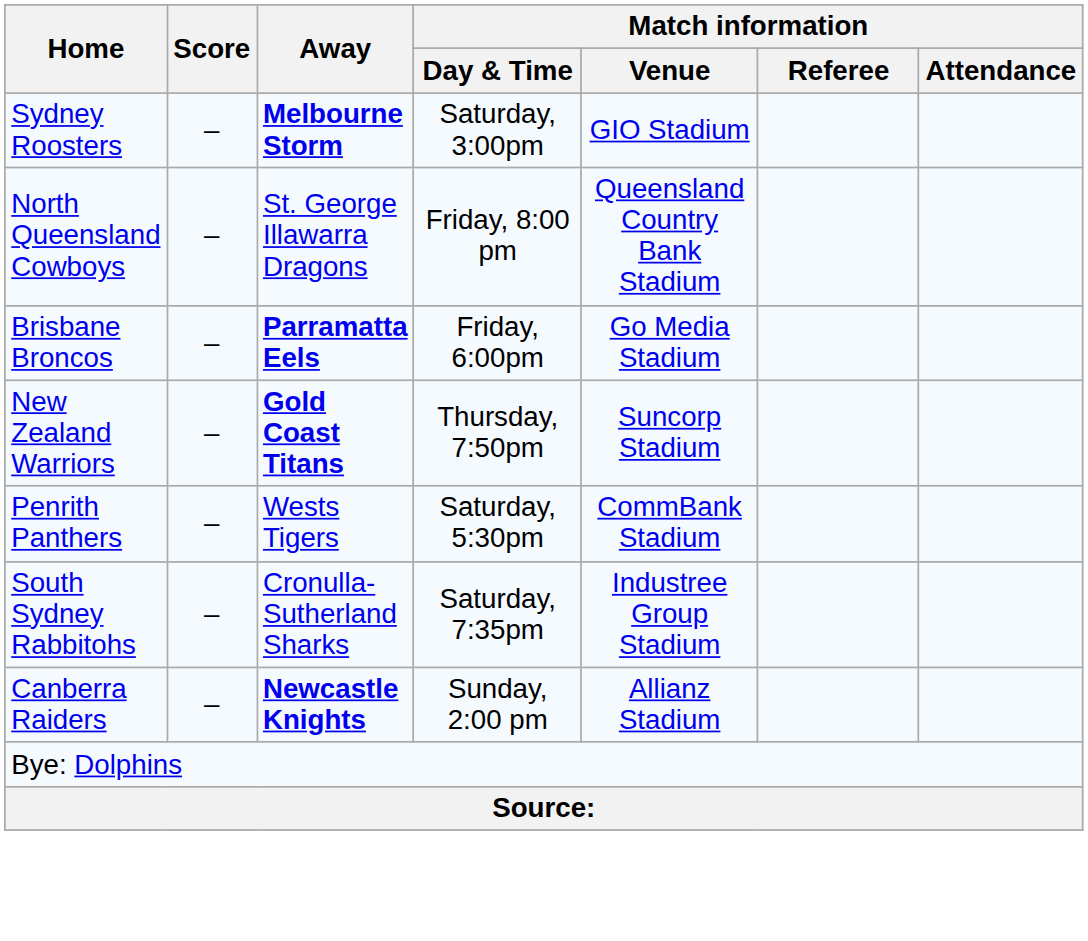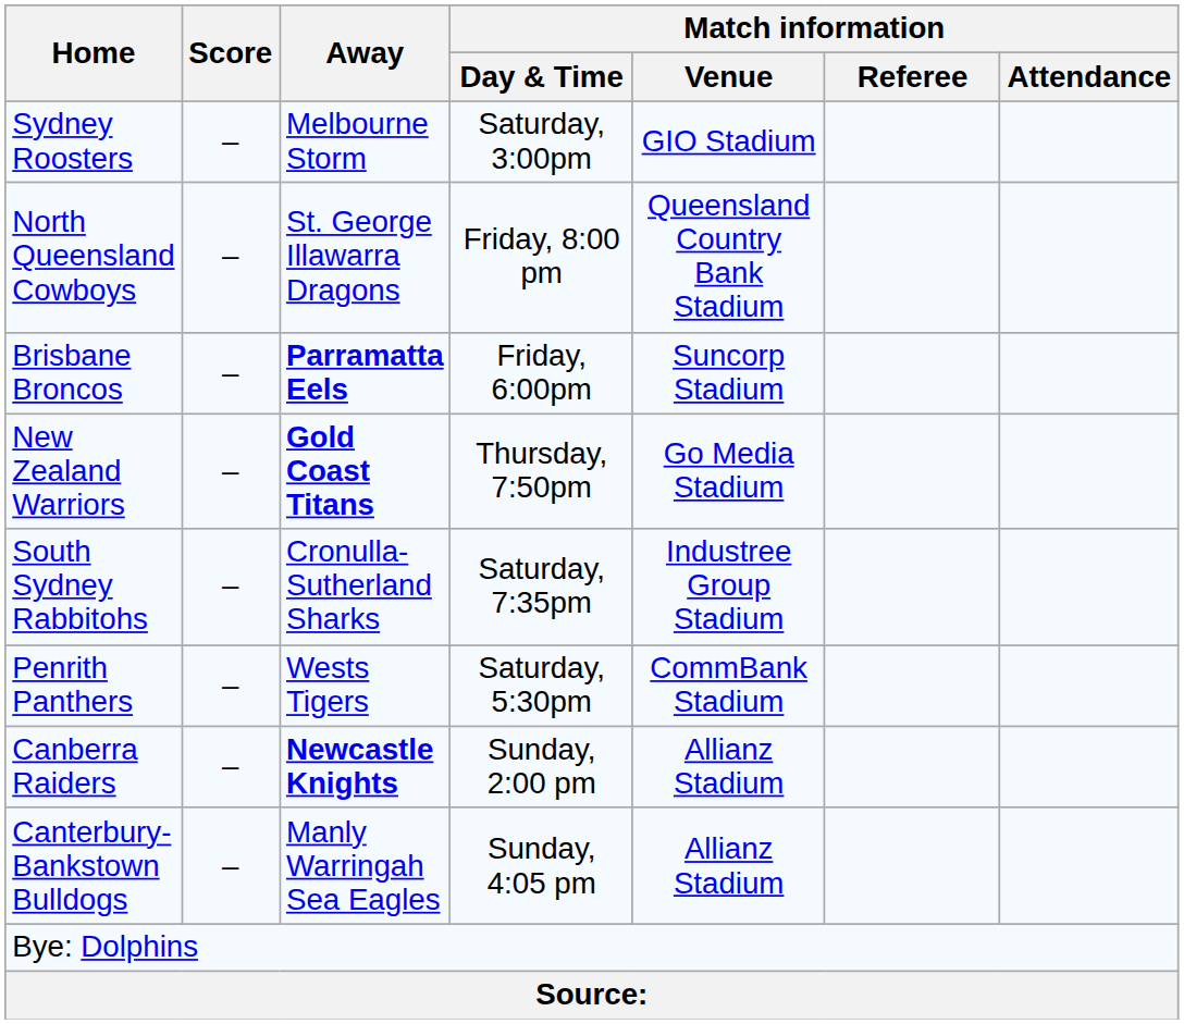Sydney Roosters | Away: bold -> normal
Brisbane Broncos | Match information / Venue: Go Media Stadium -> Suncorp Stadium
New Zealand Warriors | Match information / Venue: Suncorp Stadium -> Go Media Stadium
rows swapped: Penrith Panthers <-> South Sydney Rabbitohs
+ row: Canterbury-Bankstown Bulldogs | – | Manly Warringah Sea Eagles | Sunday, 4:05 pm | Allianz Stadium
